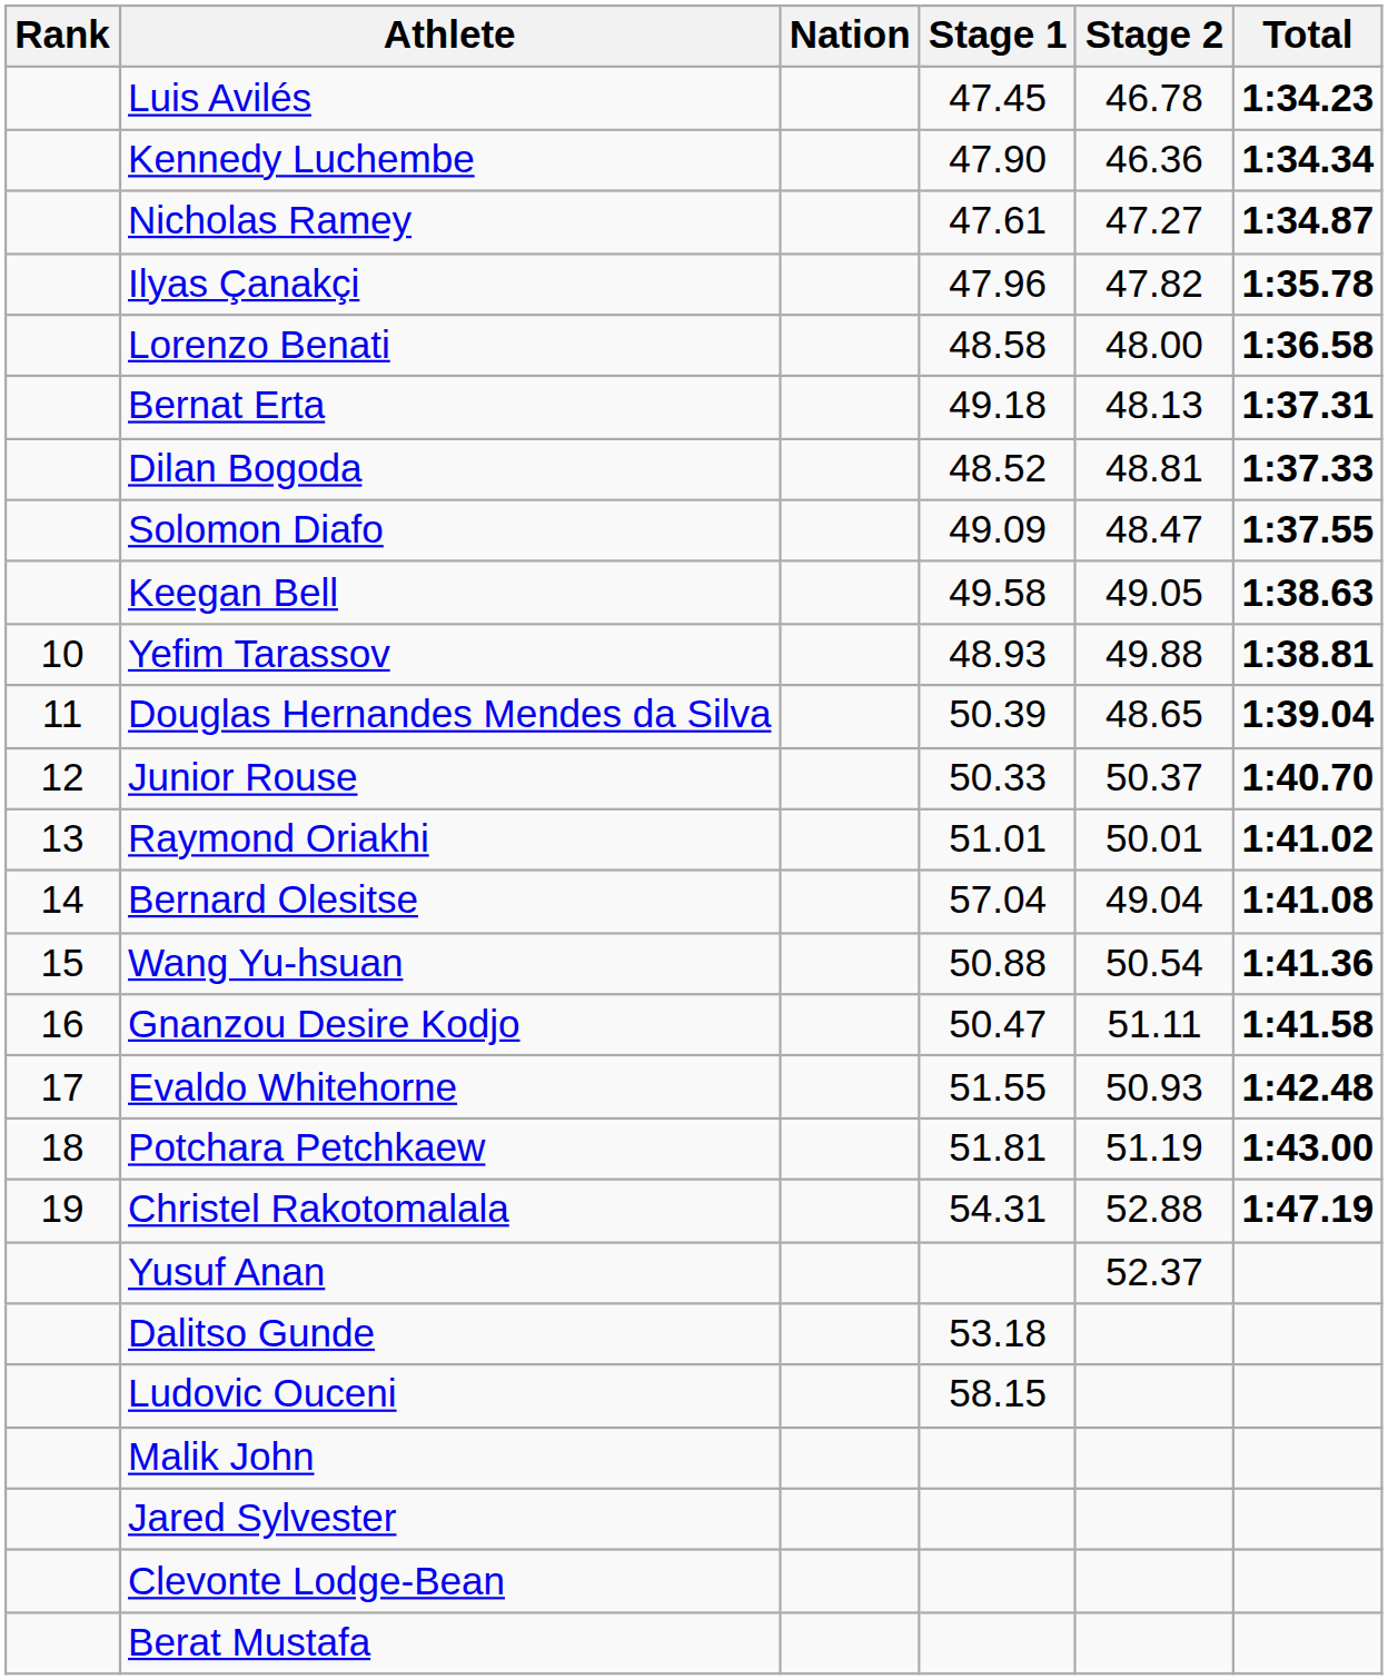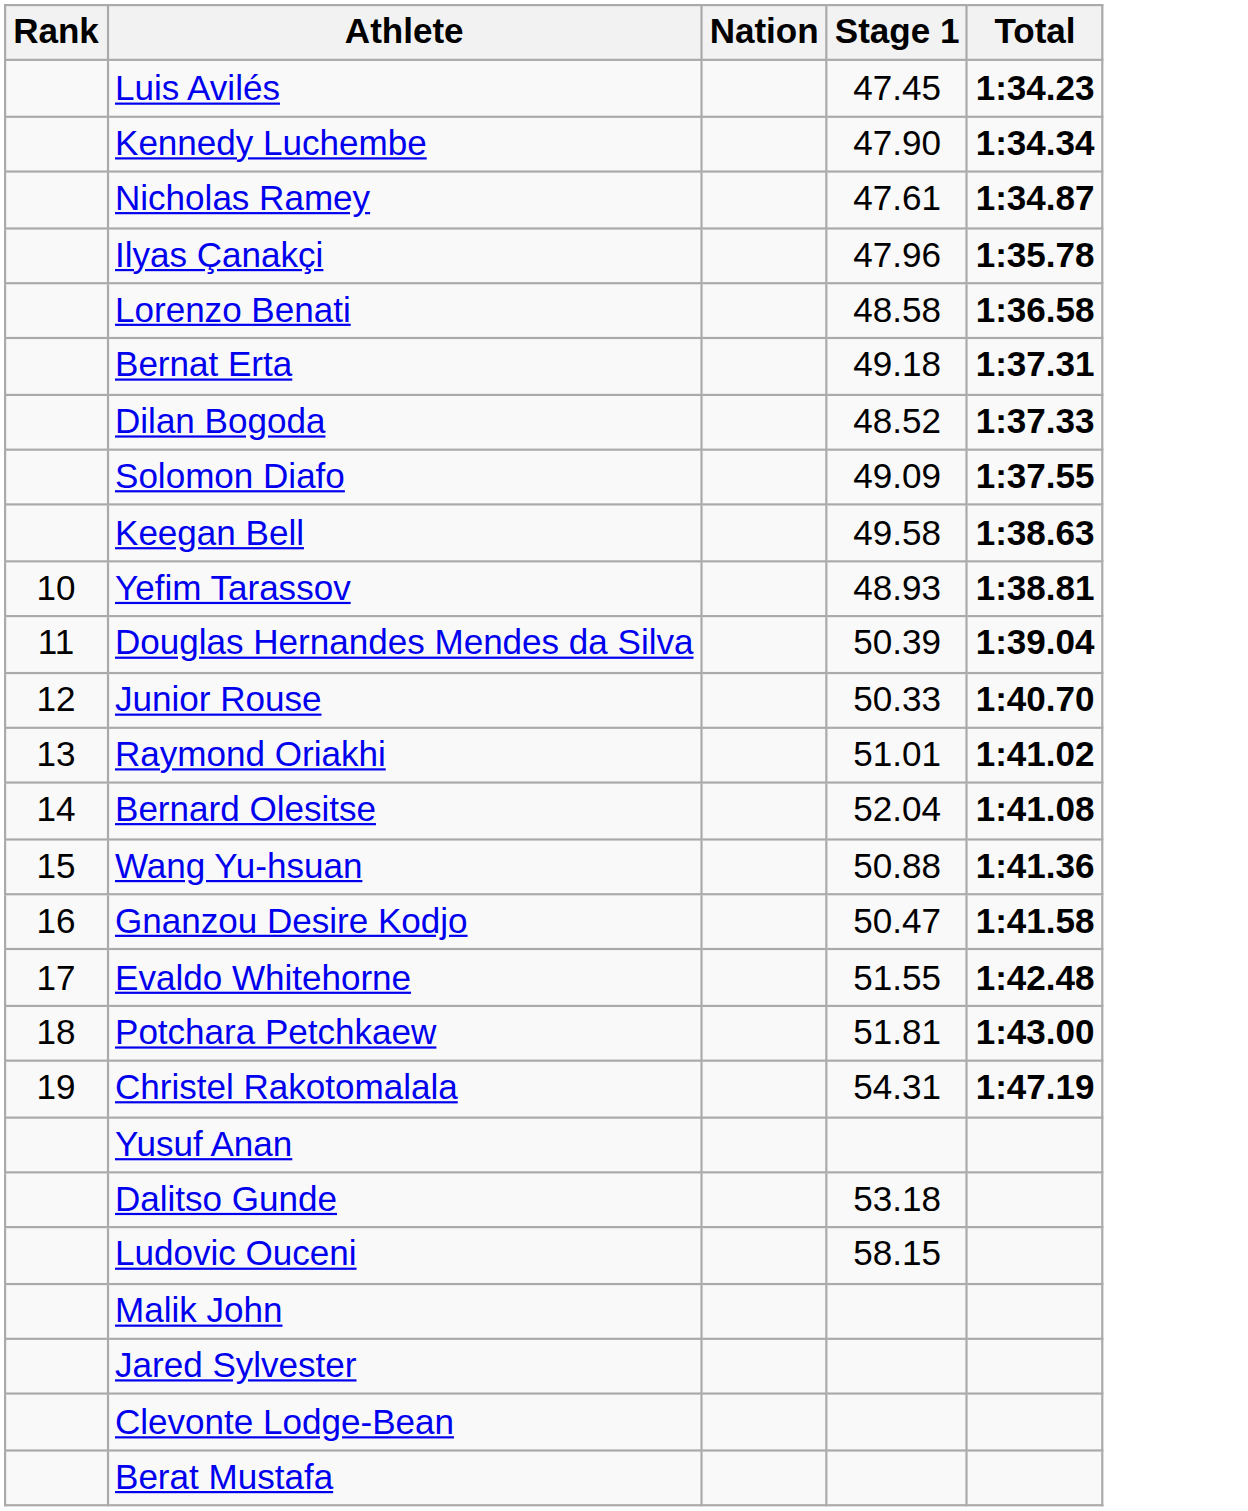- column: Stage 2 | 46.78 | 46.36 | 47.27 | 47.82 | 48.00 | 48.13 | 48.81 | 48.47 | 49.05 | 49.88 | 48.65 | 50.37 | 50.01 | 49.04 | 50.54 | 51.11 | 50.93 | 51.19 | 52.88 | 52.37
Bernard Olesitse | Stage 1: 57.04 -> 52.04
